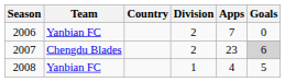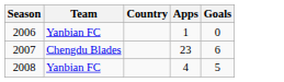- column: Division | 2 | 2 | 1
2006 | Apps: 7 -> 1
2007 | Goals: lightgrey background -> no background
